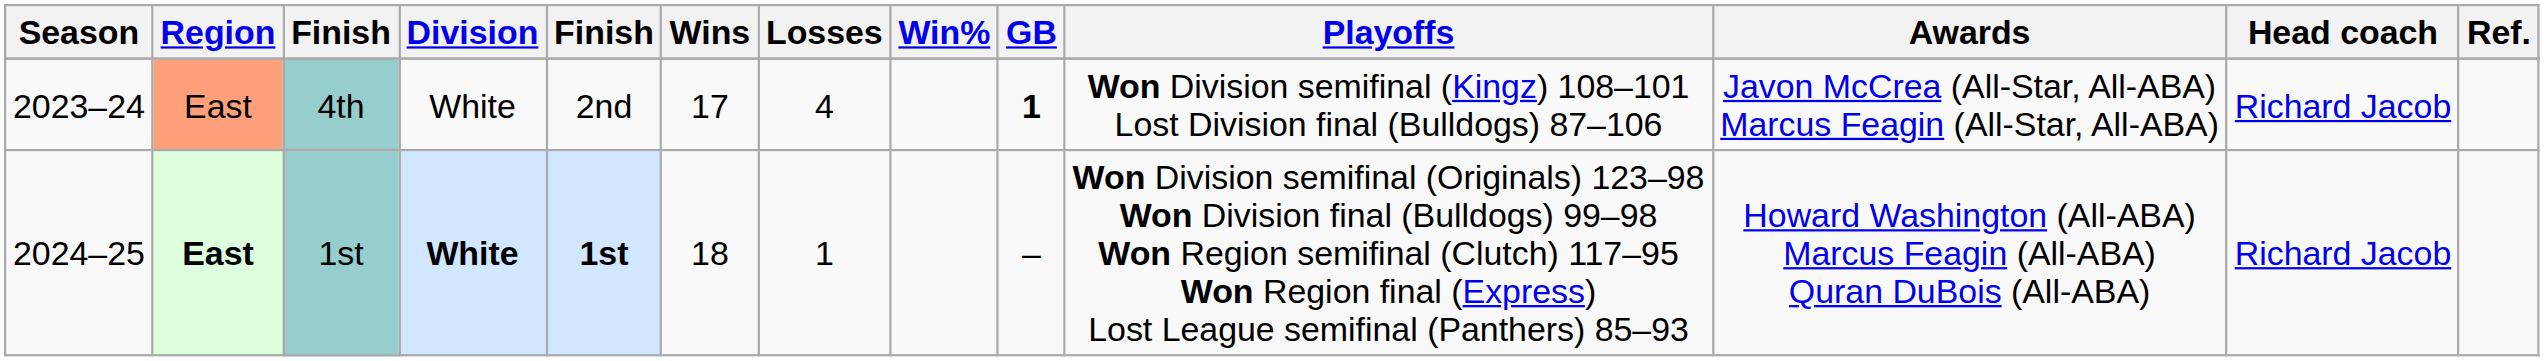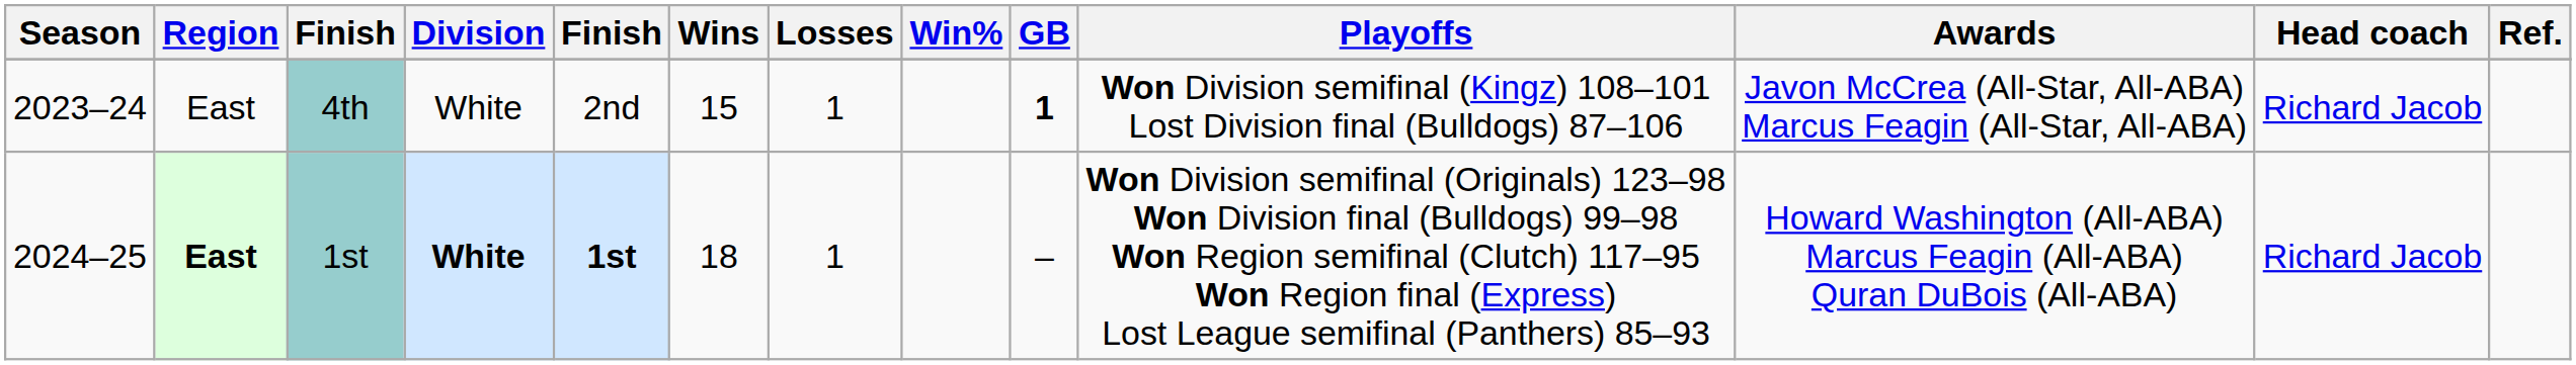4th | Region: lightsalmon background -> no background
4th | Wins: 17 -> 15
4th | Losses: 4 -> 1
